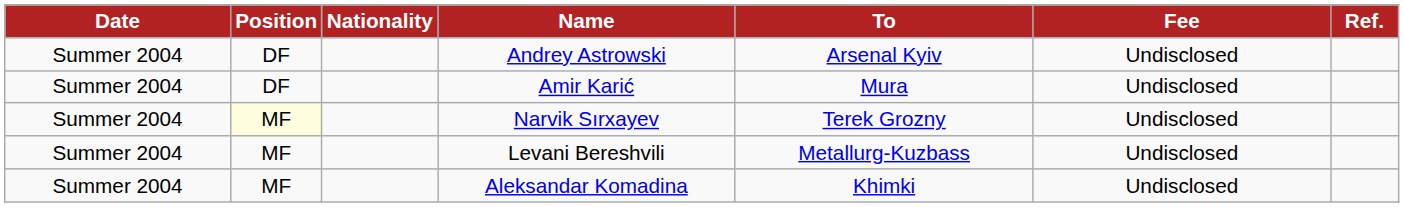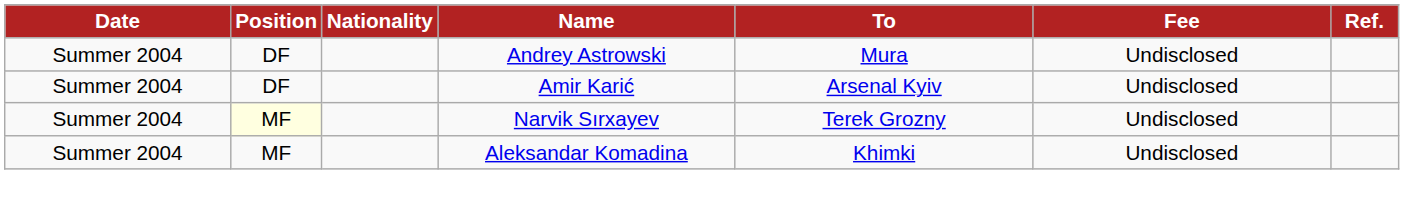Andrey Astrowski | To: Arsenal Kyiv -> Mura
Amir Karić | To: Mura -> Arsenal Kyiv
- row: Summer 2004 | MF | Levani Bereshvili | Metallurg-Kuzbass | Undisclosed
